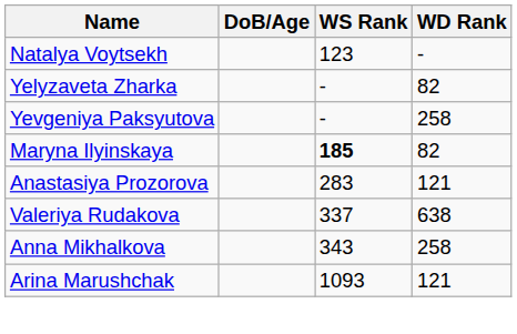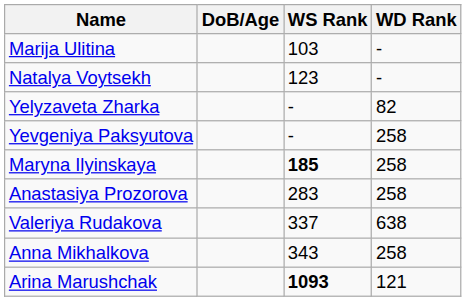+ row: Marija Ulitina | 103 | -
Maryna Ilyinskaya | WD Rank: 82 -> 258
Anastasiya Prozorova | WD Rank: 121 -> 258
Arina Marushchak | WS Rank: normal -> bold
